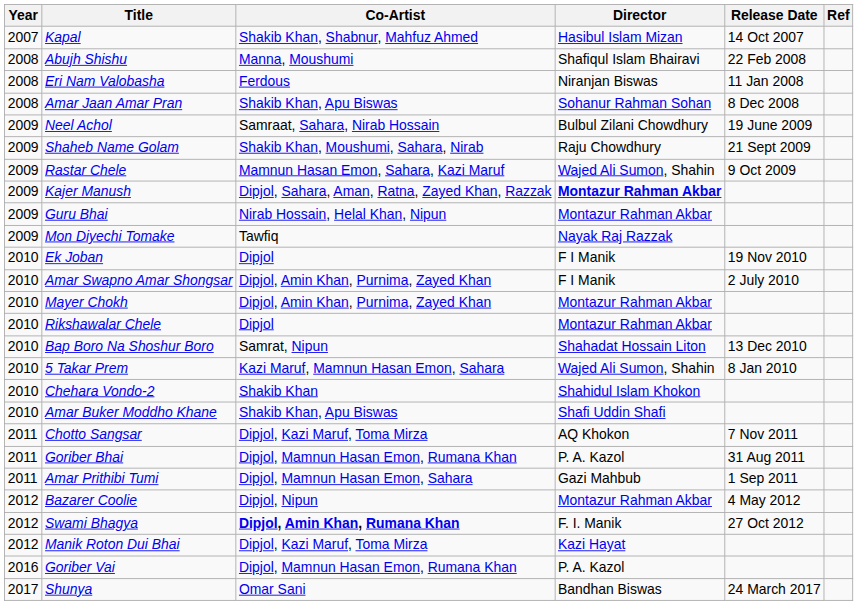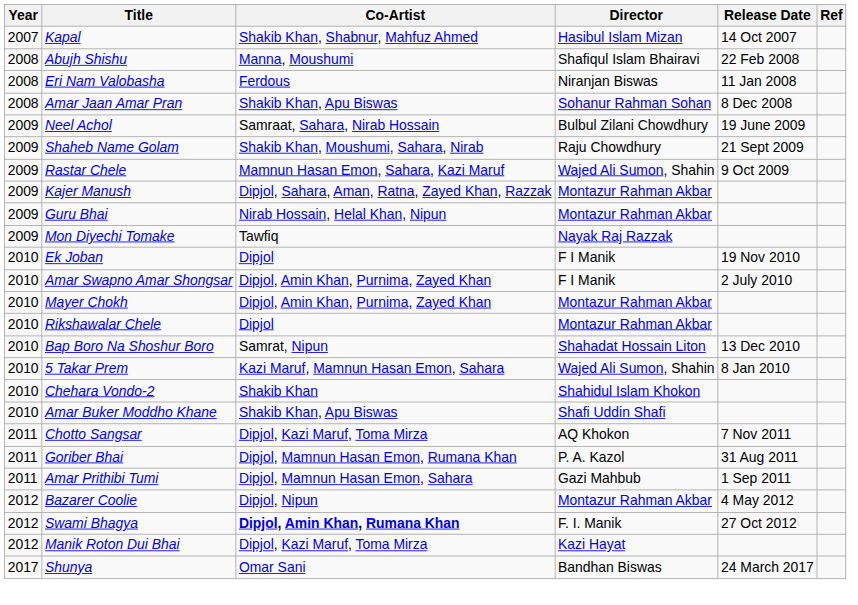Kajer Manush | Director: bold -> normal
- row: 2016 | Goriber Vai | Dipjol, Mamnun Hasan Emon, Rumana Khan | P. A. Kazol
